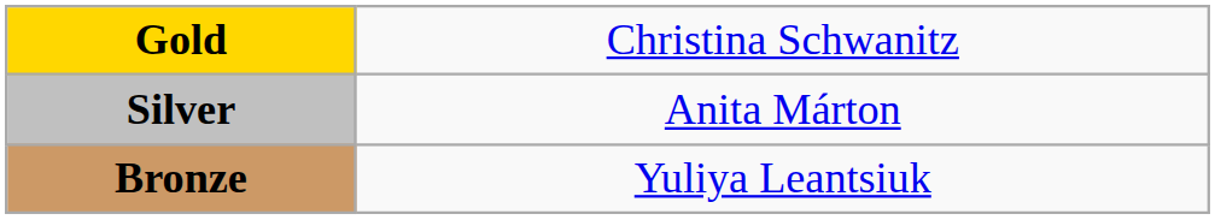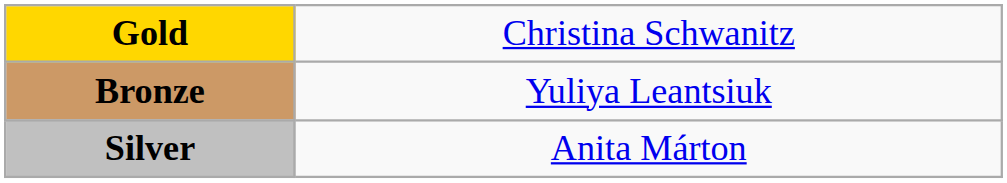rows swapped: Silver <-> Bronze
